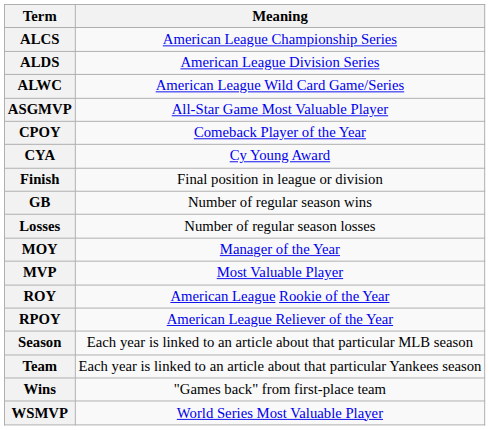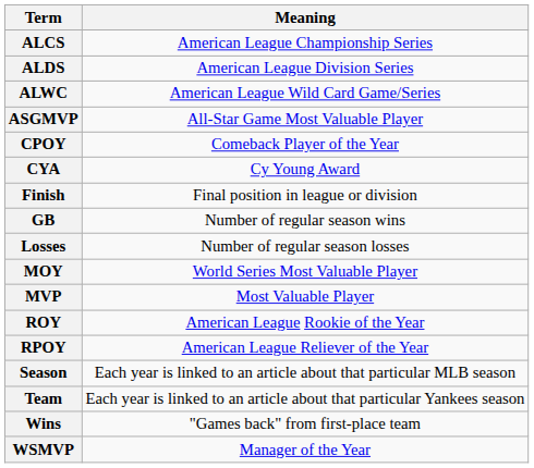MOY | Meaning: Manager of the Year -> World Series Most Valuable Player
WSMVP | Meaning: World Series Most Valuable Player -> Manager of the Year
